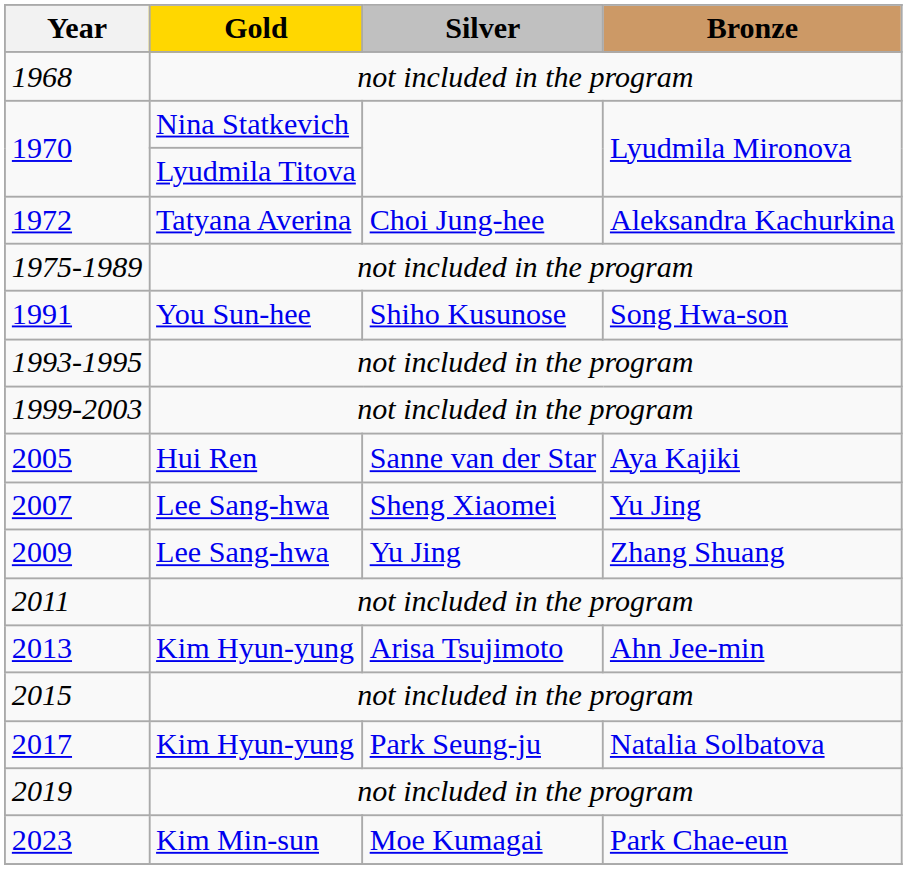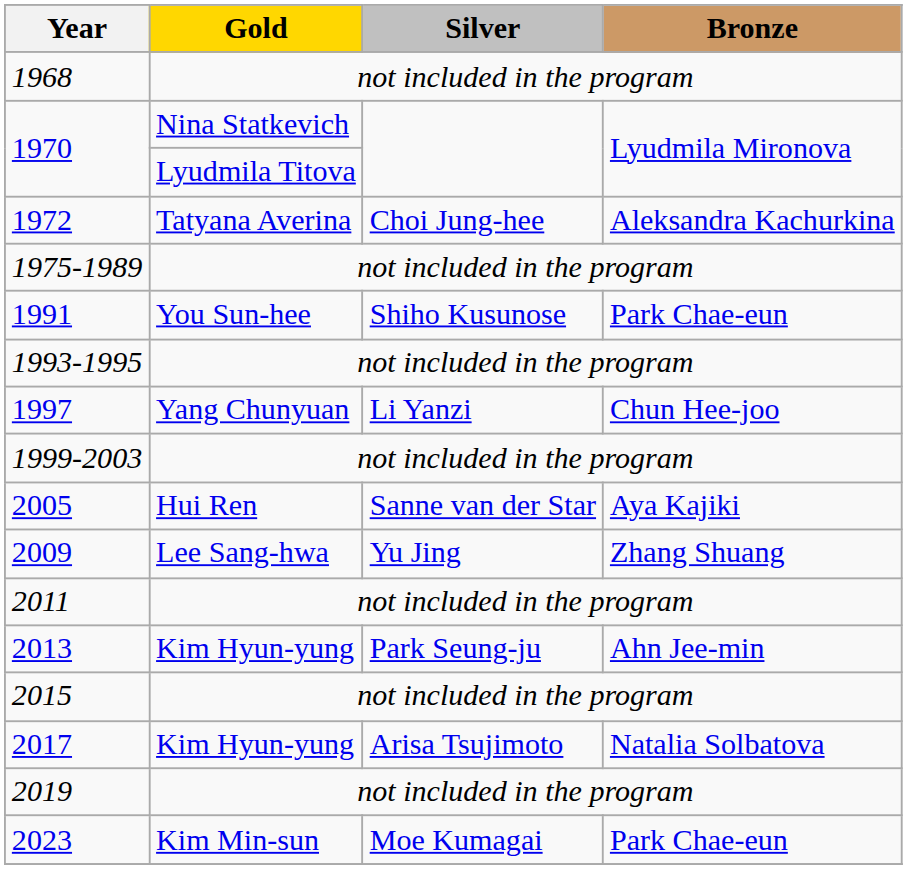1991 | Bronze: Song Hwa-son -> Park Chae-eun
+ row: 1997 | Yang Chunyuan | Li Yanzi | Chun Hee-joo
- row: 2007 | Lee Sang-hwa | Sheng Xiaomei | Yu Jing
2013 | Silver: Arisa Tsujimoto -> Park Seung-ju
2017 | Silver: Park Seung-ju -> Arisa Tsujimoto
